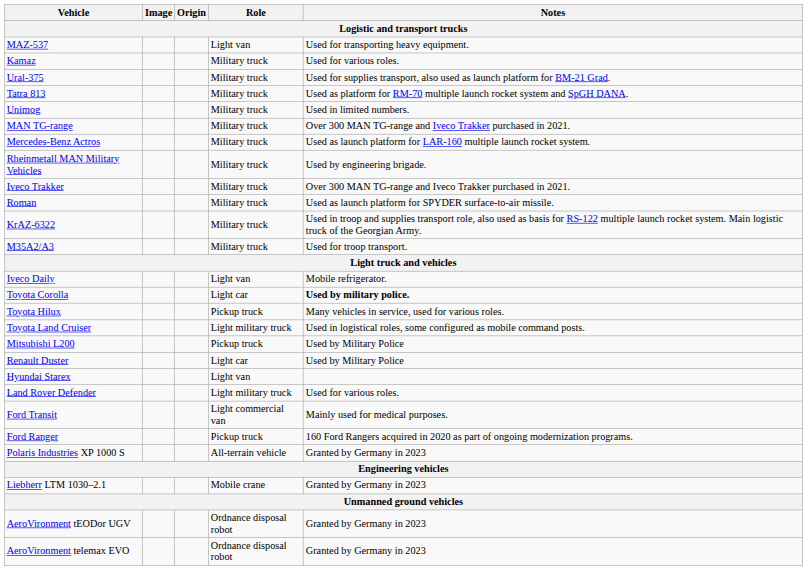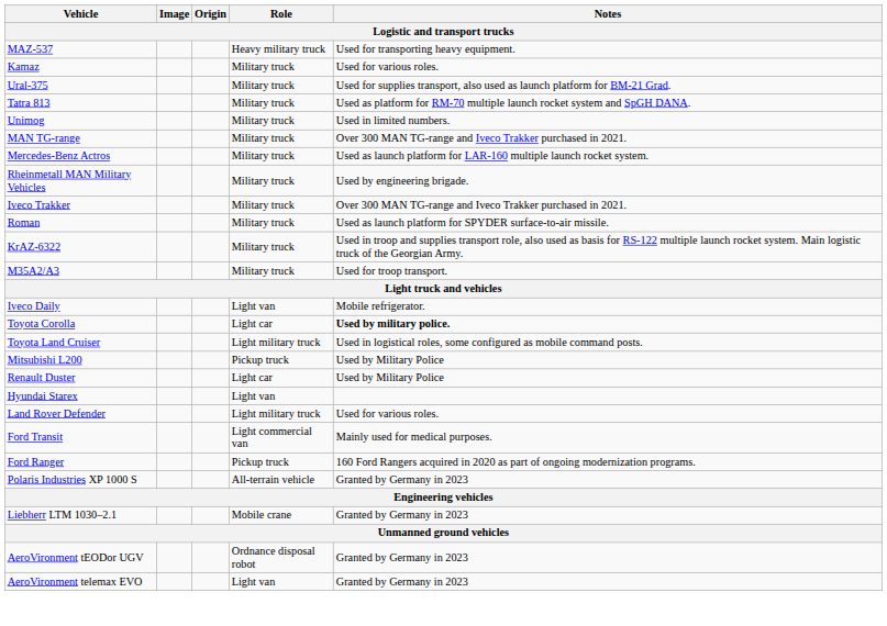MAZ-537 | Role: Light van -> Heavy military truck
- row: Toyota Hilux | Pickup truck | Many vehicles in service, used for various roles.
AeroVironment telemax EVO | Role: Ordnance disposal robot -> Light van
